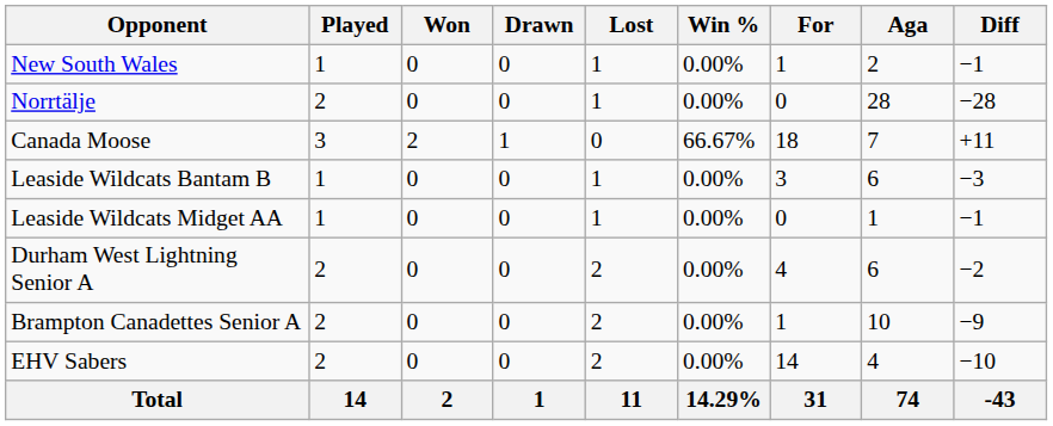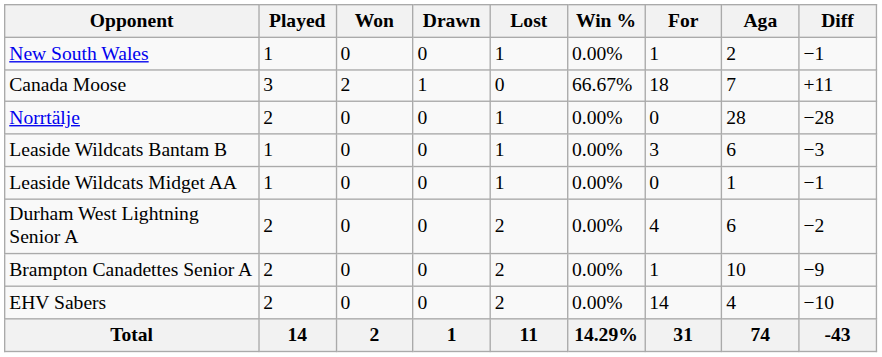rows swapped: Canada Moose <-> Norrtälje
